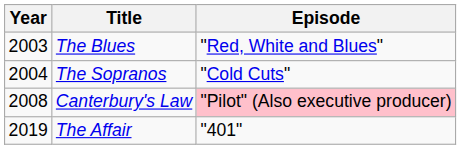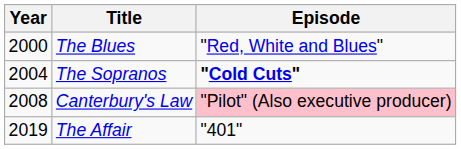The Blues | Year: 2003 -> 2000
The Sopranos | Episode: normal -> bold
